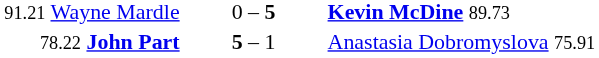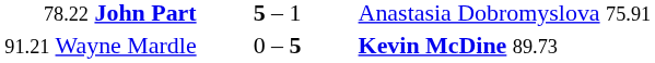rows swapped: 78.22 John Part <-> 91.21 Wayne Mardle
